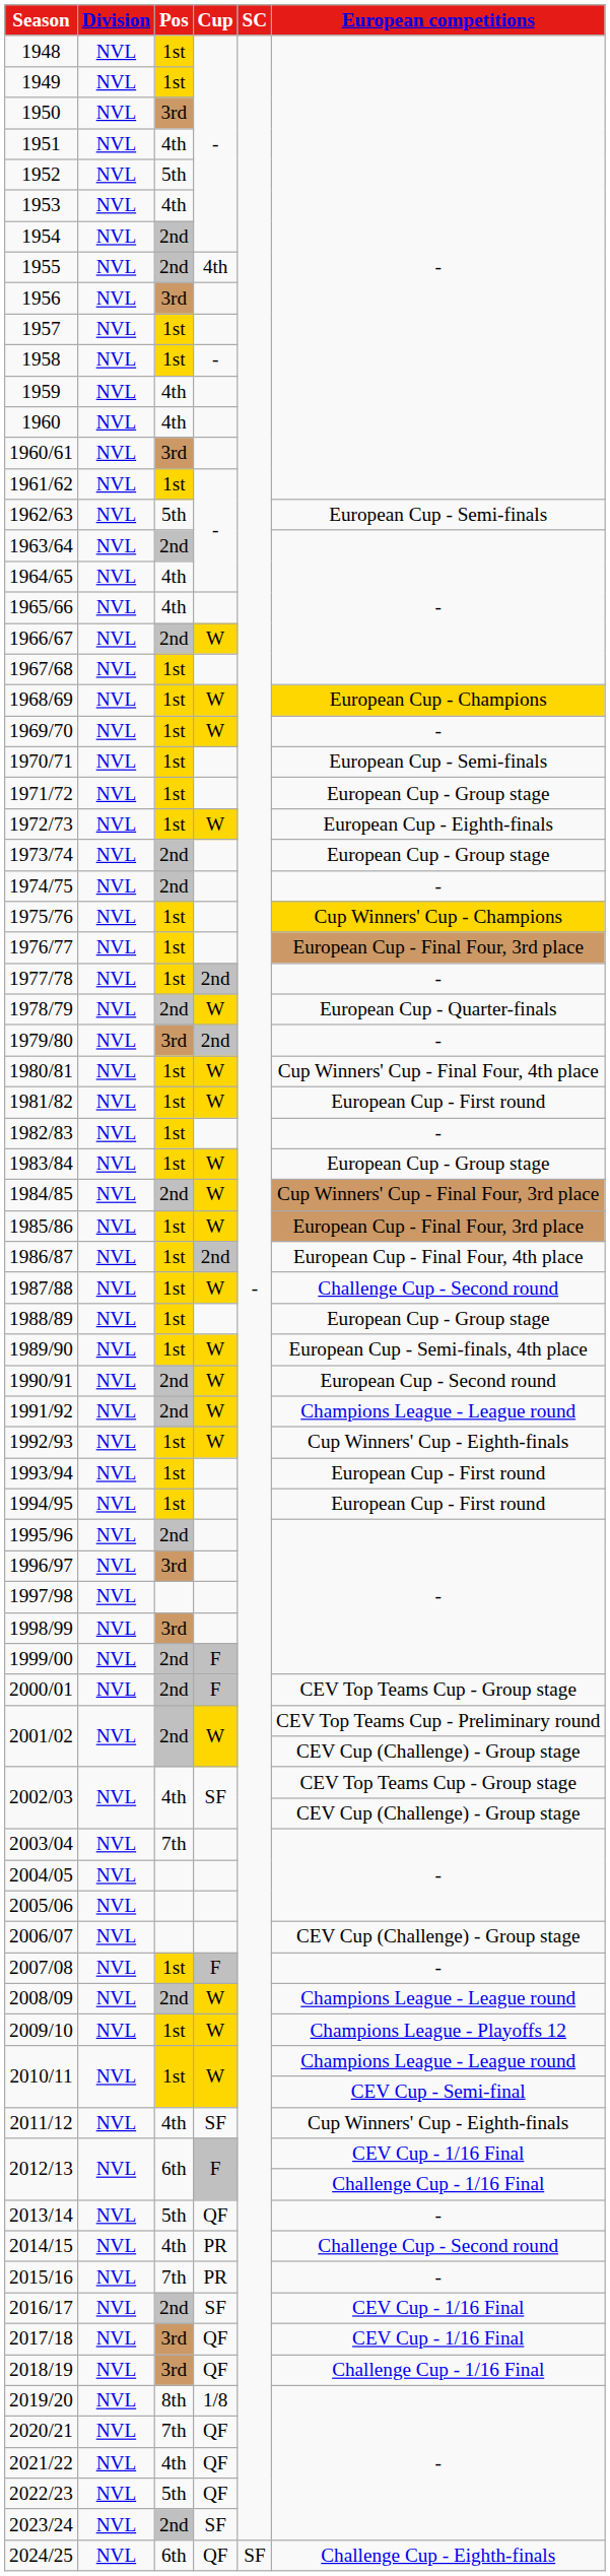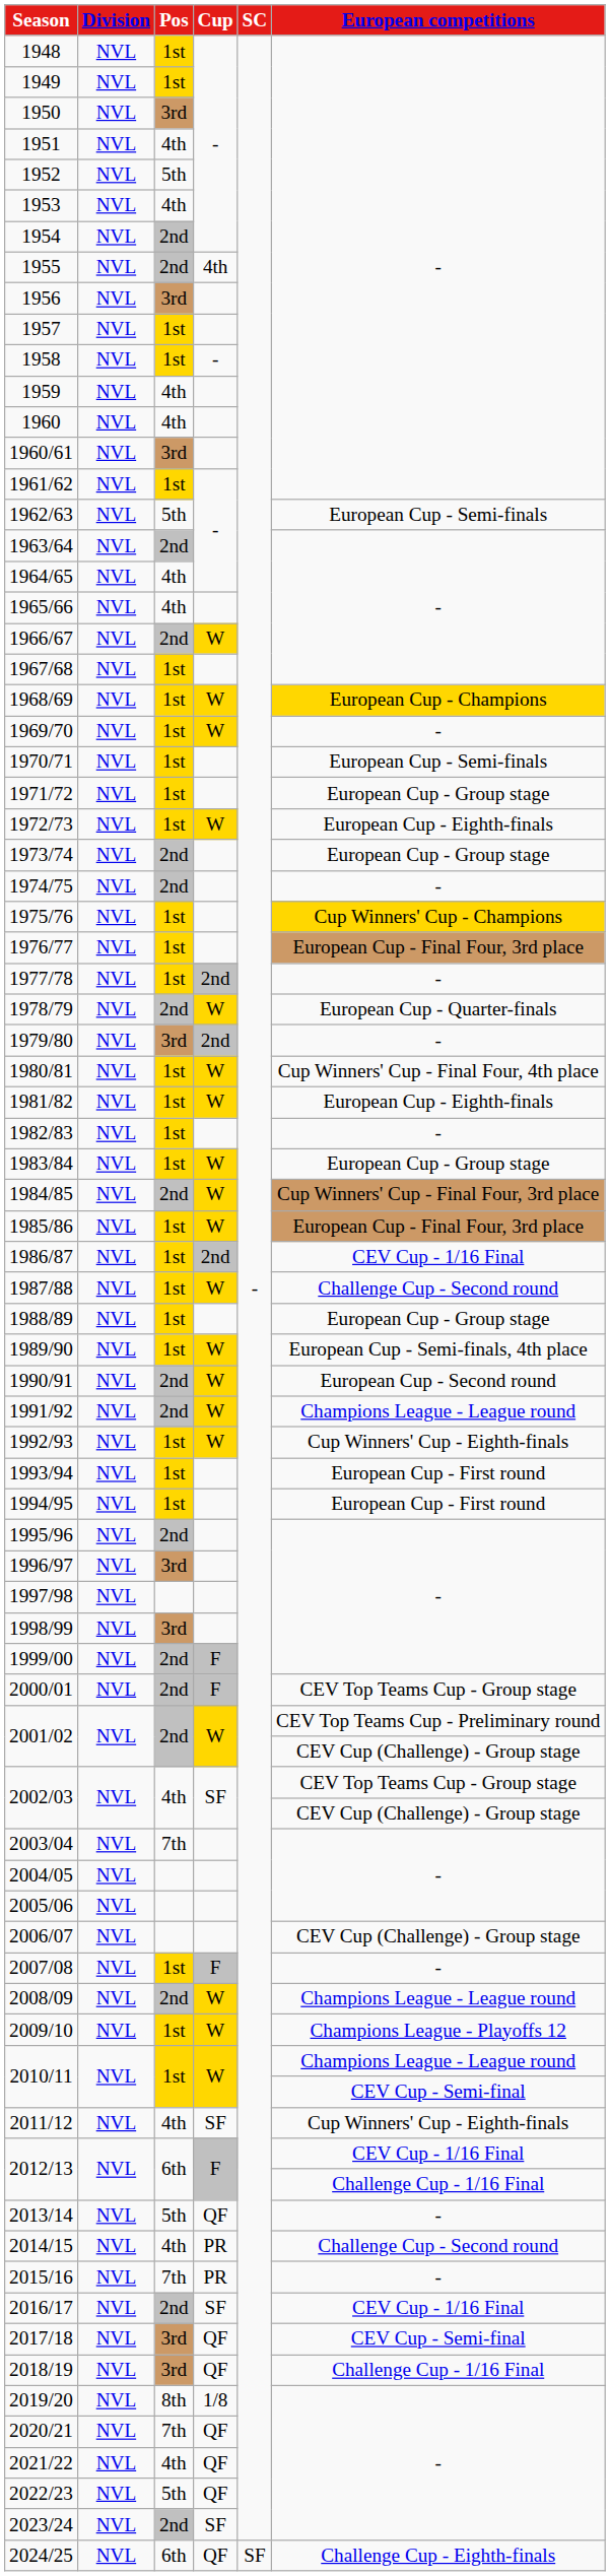1981/82 | European competitions: European Cup - First round -> European Cup - Eighth-finals
1986/87 | European competitions: European Cup - Final Four, 4th place -> CEV Cup - 1/16 Final
2017/18 | European competitions: CEV Cup - 1/16 Final -> CEV Cup - Semi-final
